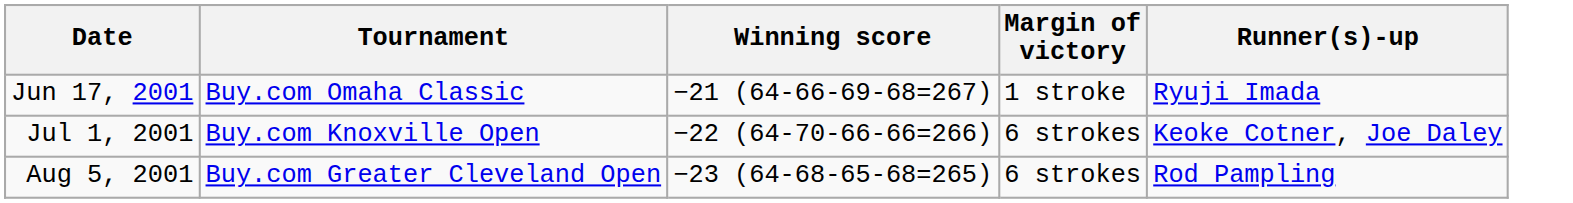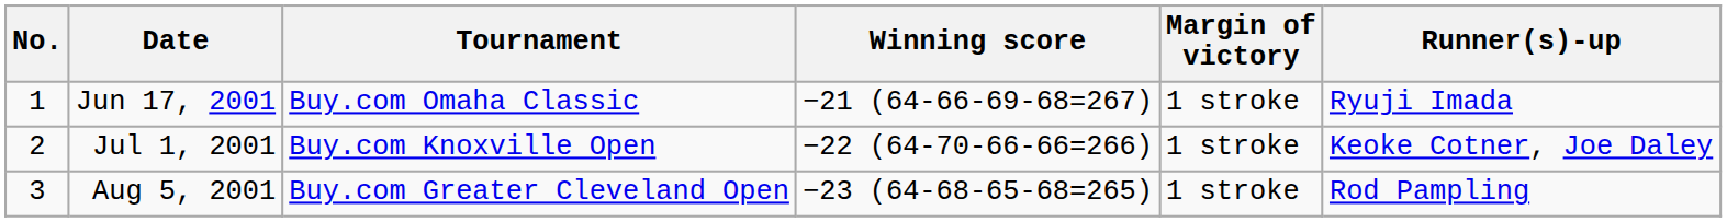+ column: No. | 1 | 2 | 3
Jul 1, 2001 | Margin of victory: 6 strokes -> 1 stroke
Aug 5, 2001 | Margin of victory: 6 strokes -> 1 stroke
